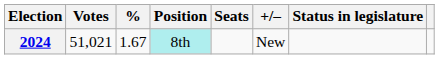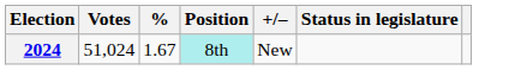- column: Seats
2024 | Votes: 51,021 -> 51,024
